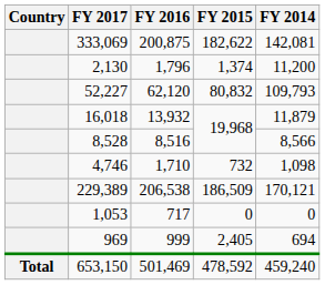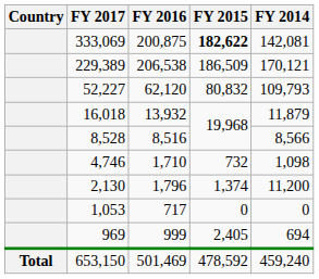333,069 | FY 2015: normal -> bold
rows swapped: 229,389 <-> 2,130
